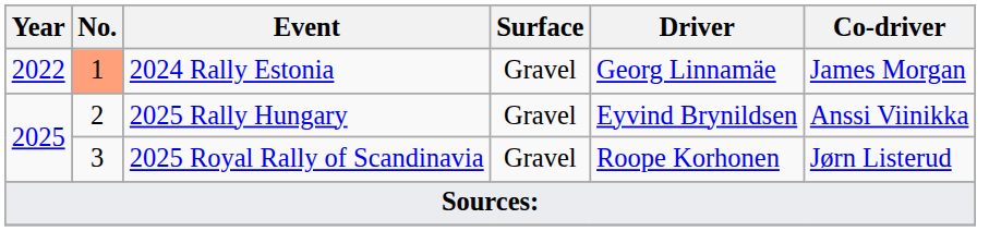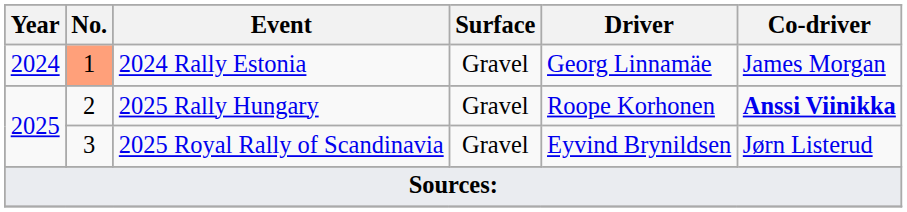2024 Rally Estonia | Year: 2022 -> 2024
2025 Rally Hungary | Driver: Eyvind Brynildsen -> Roope Korhonen
2025 Rally Hungary | Co-driver: normal -> bold
2025 Royal Rally of Scandinavia | Driver: Roope Korhonen -> Eyvind Brynildsen
